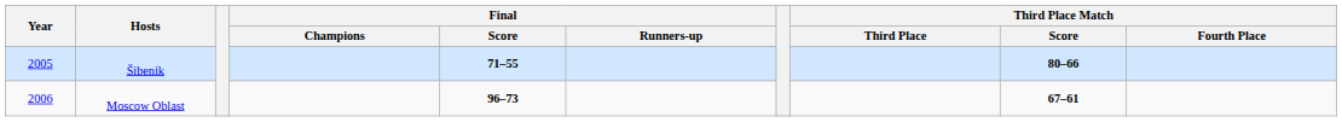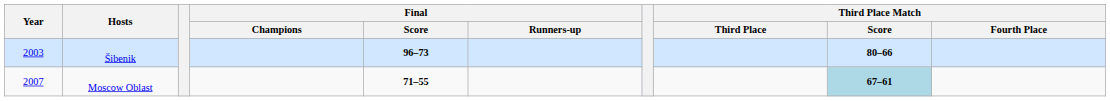Šibenik | Year: 2005 -> 2003
Šibenik | Final / Score: 71–55 -> 96–73
Moscow Oblast | Year: 2006 -> 2007
Moscow Oblast | Final / Score: 96–73 -> 71–55
Moscow Oblast | Third Place Match / Score: no background -> lightblue background
